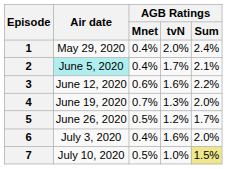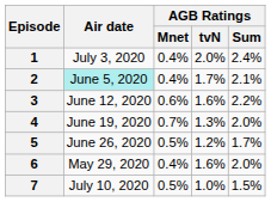1 | Air date: May 29, 2020 -> July 3, 2020
6 | Air date: July 3, 2020 -> May 29, 2020
7 | AGB Ratings / Sum: khaki background -> no background
